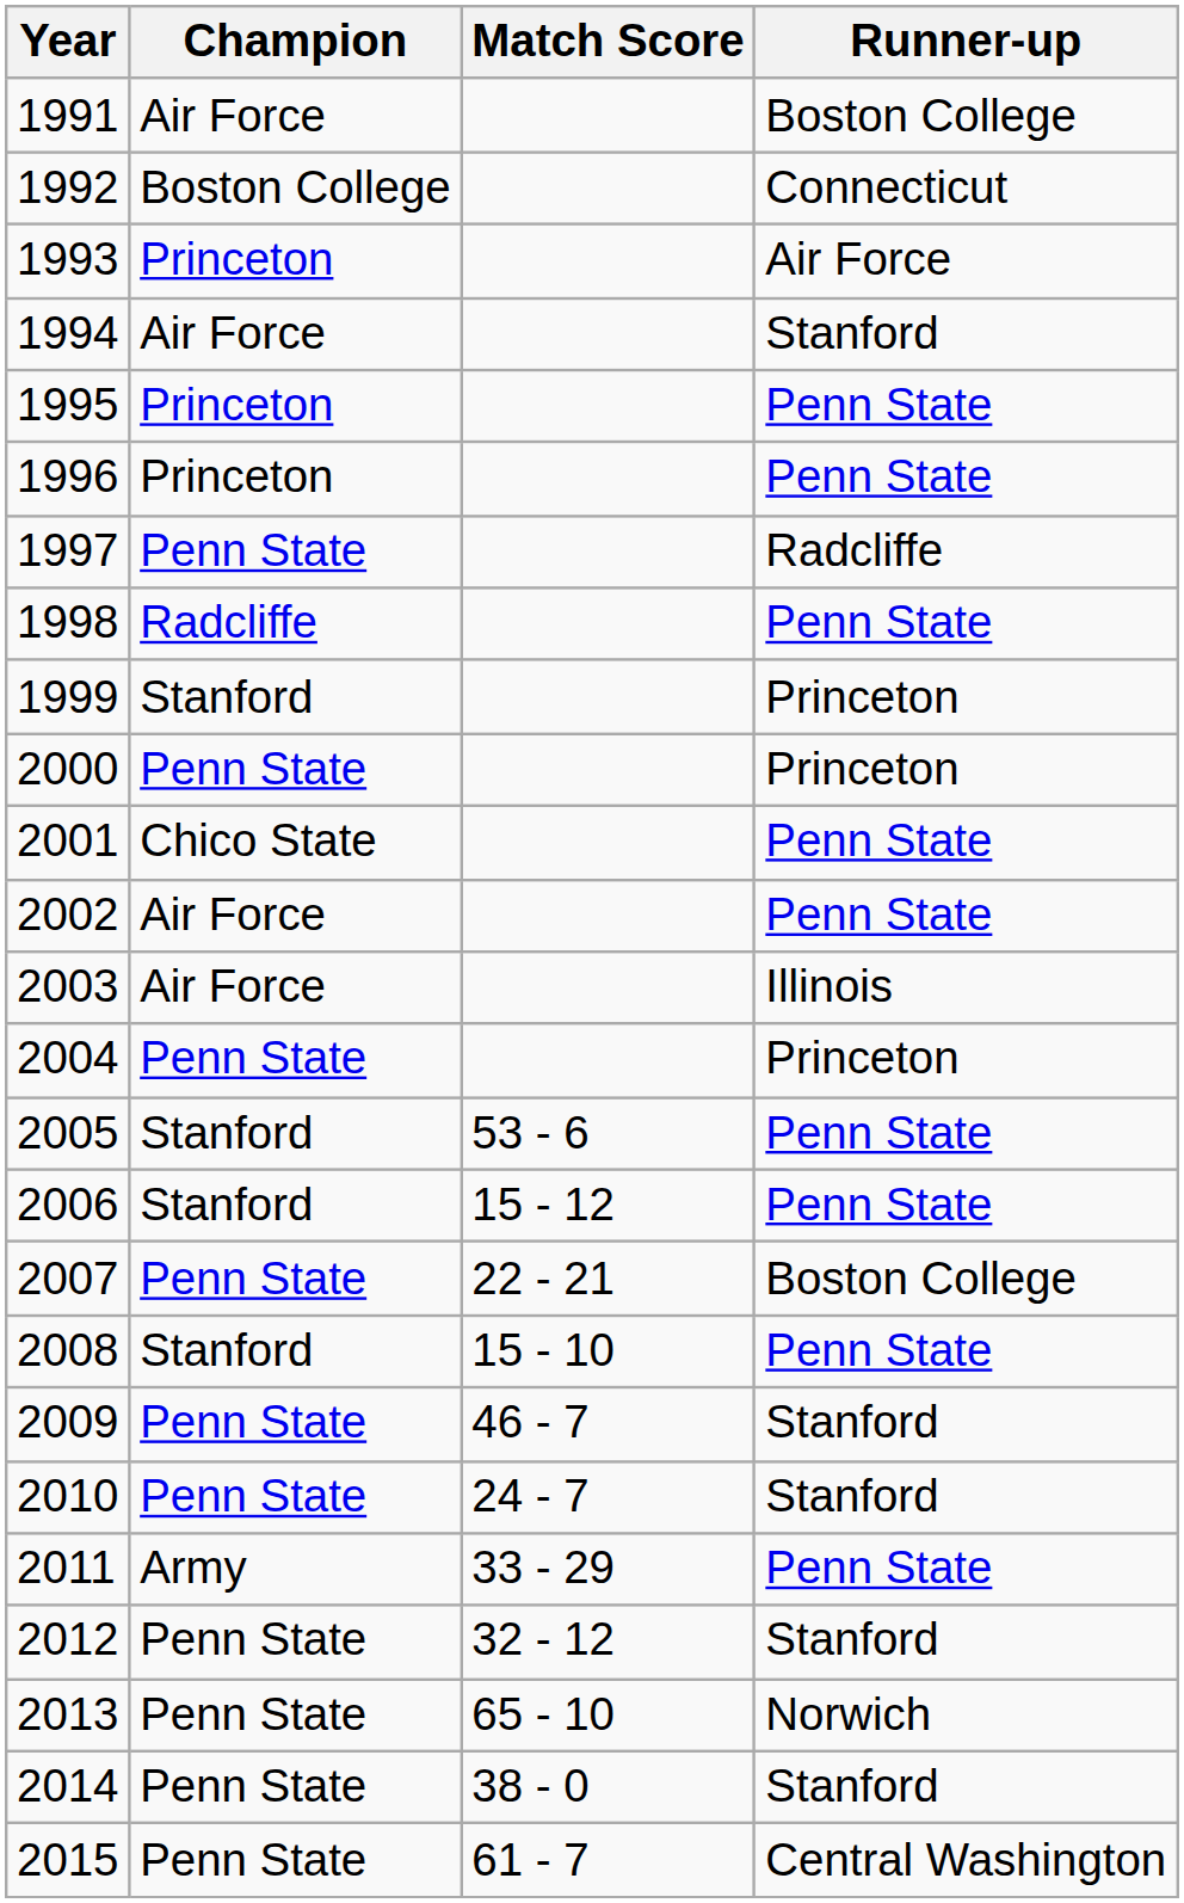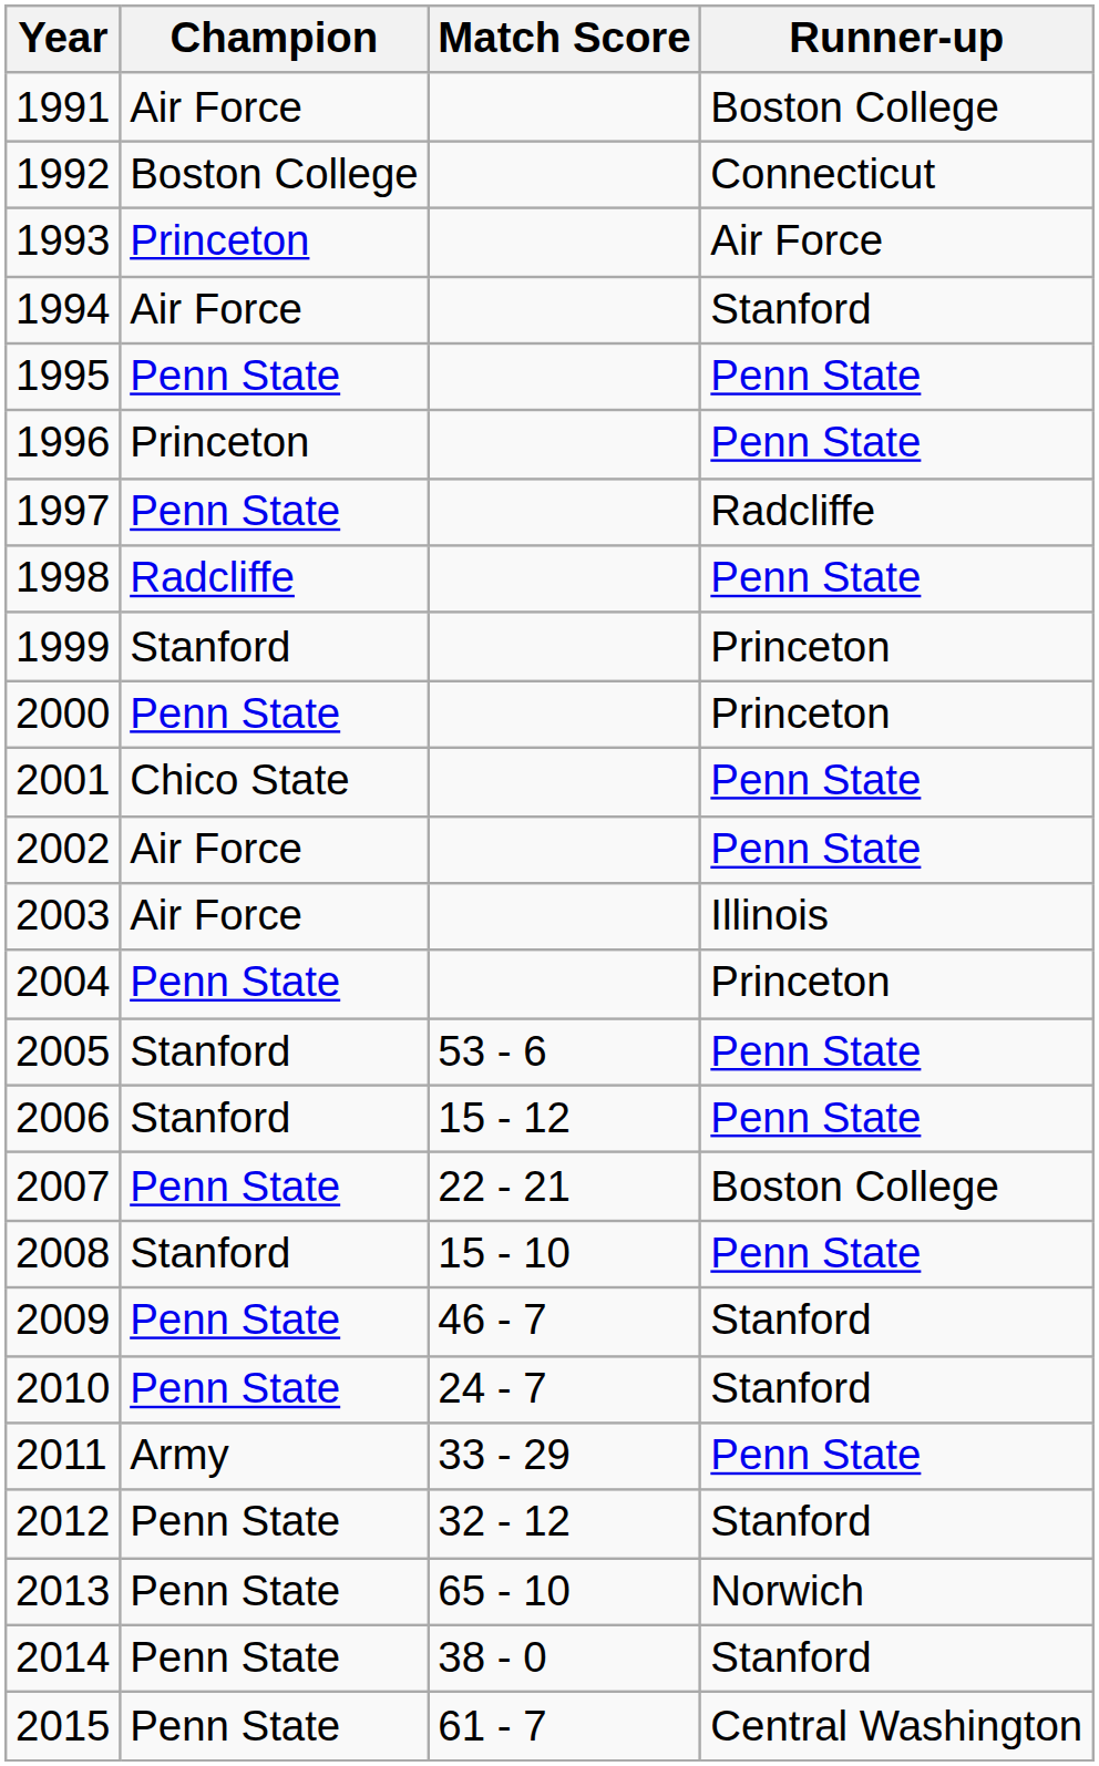1995 | Champion: Princeton -> Penn State
